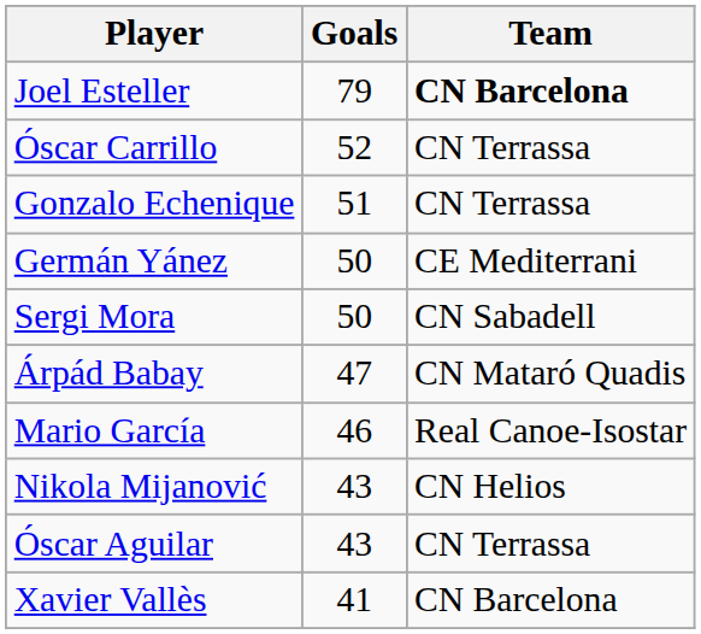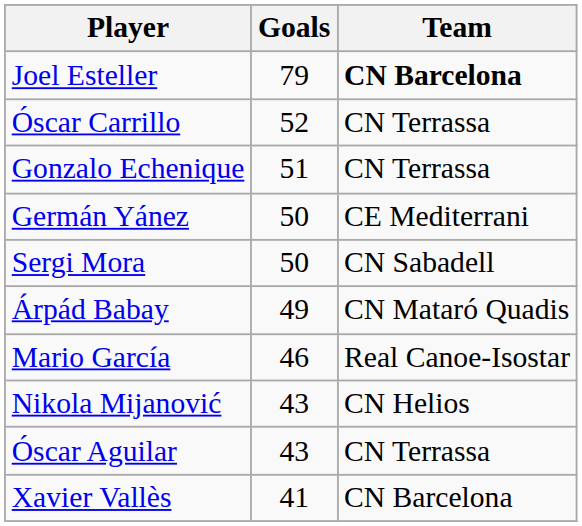Árpád Babay | Goals: 47 -> 49
